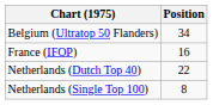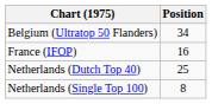Netherlands (Dutch Top 40) | Position: 22 -> 25
